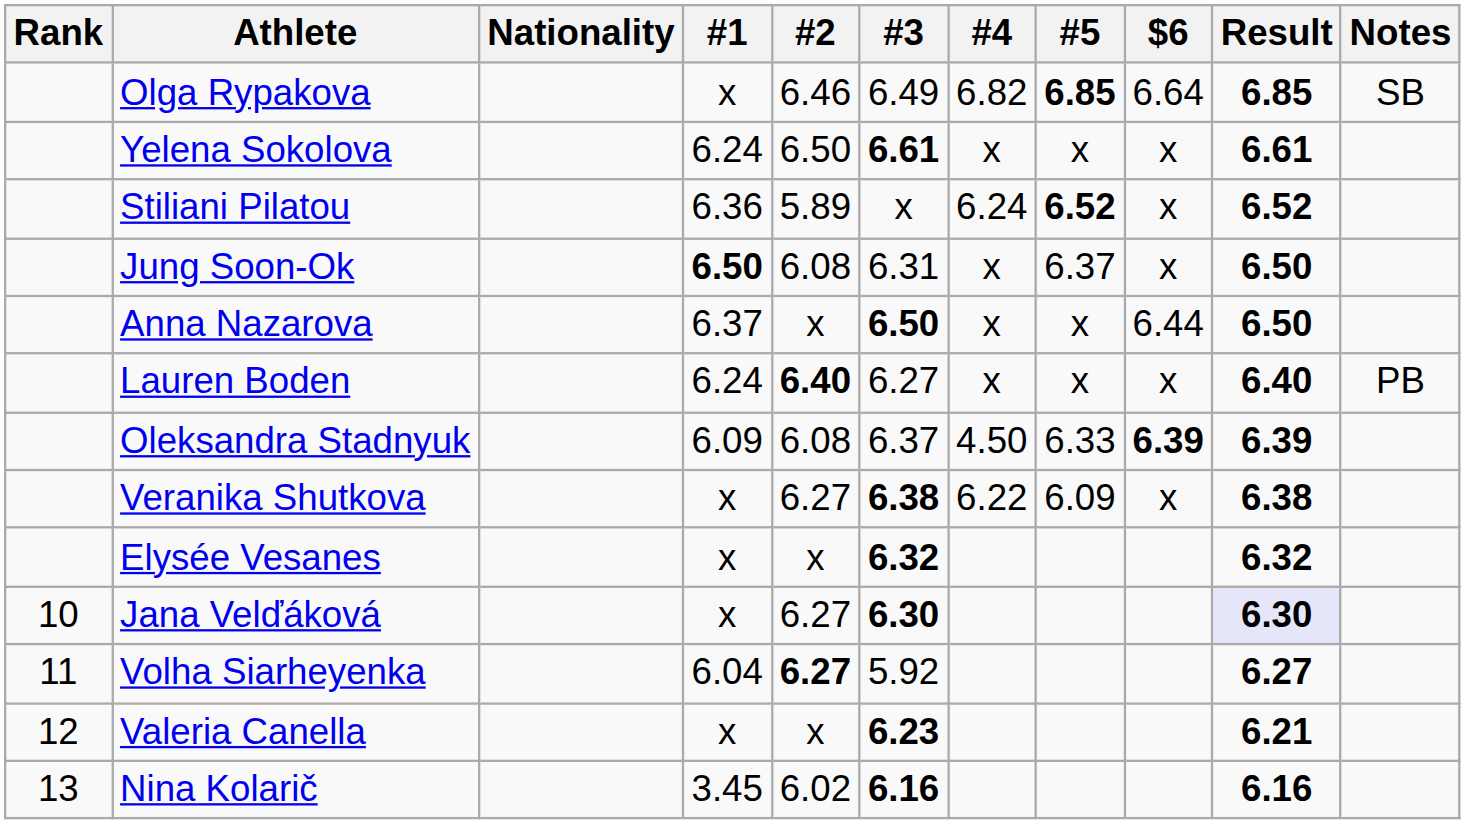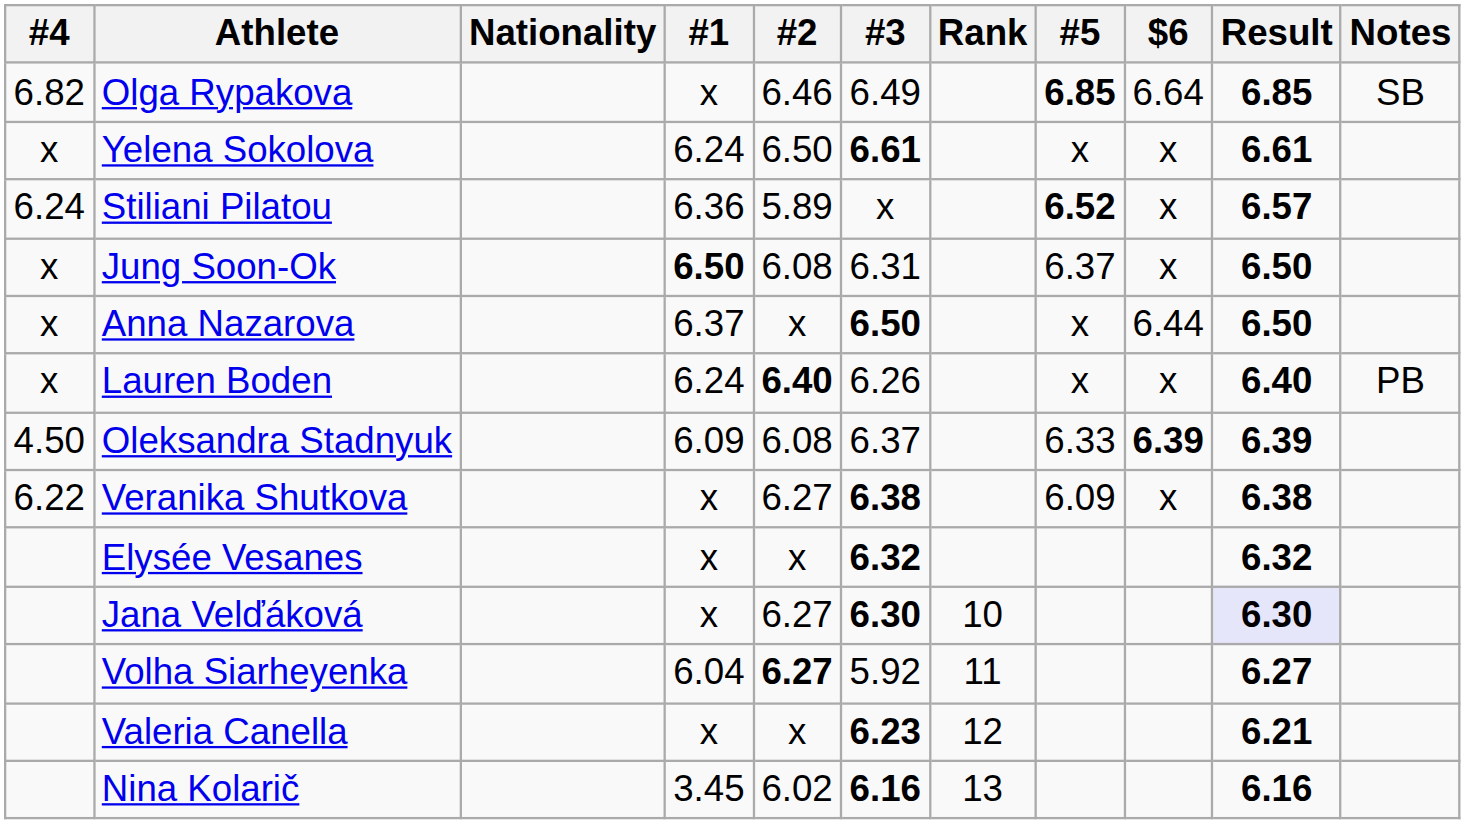columns swapped: Rank <-> #4
Stiliani Pilatou | Result: 6.52 -> 6.57
Lauren Boden | #3: 6.27 -> 6.26
